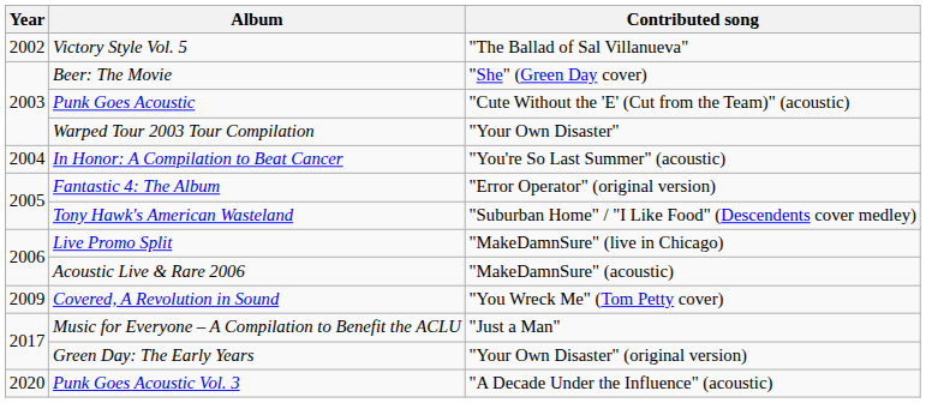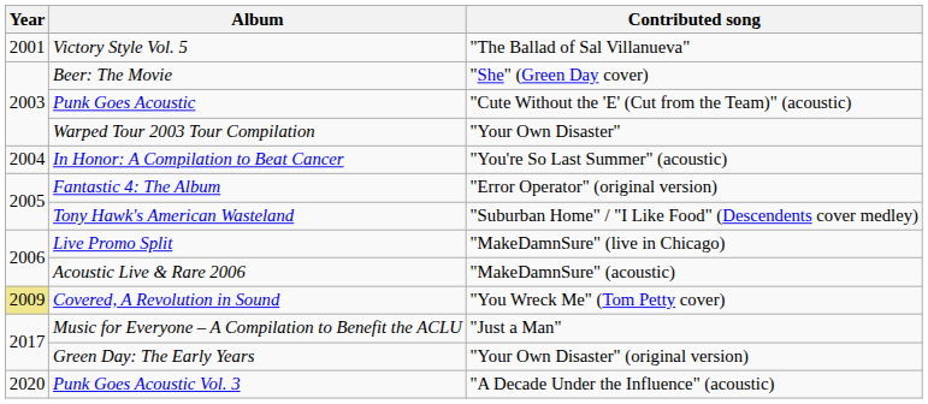Victory Style Vol. 5 | Year: 2002 -> 2001
Covered, A Revolution in Sound | Year: no background -> khaki background
